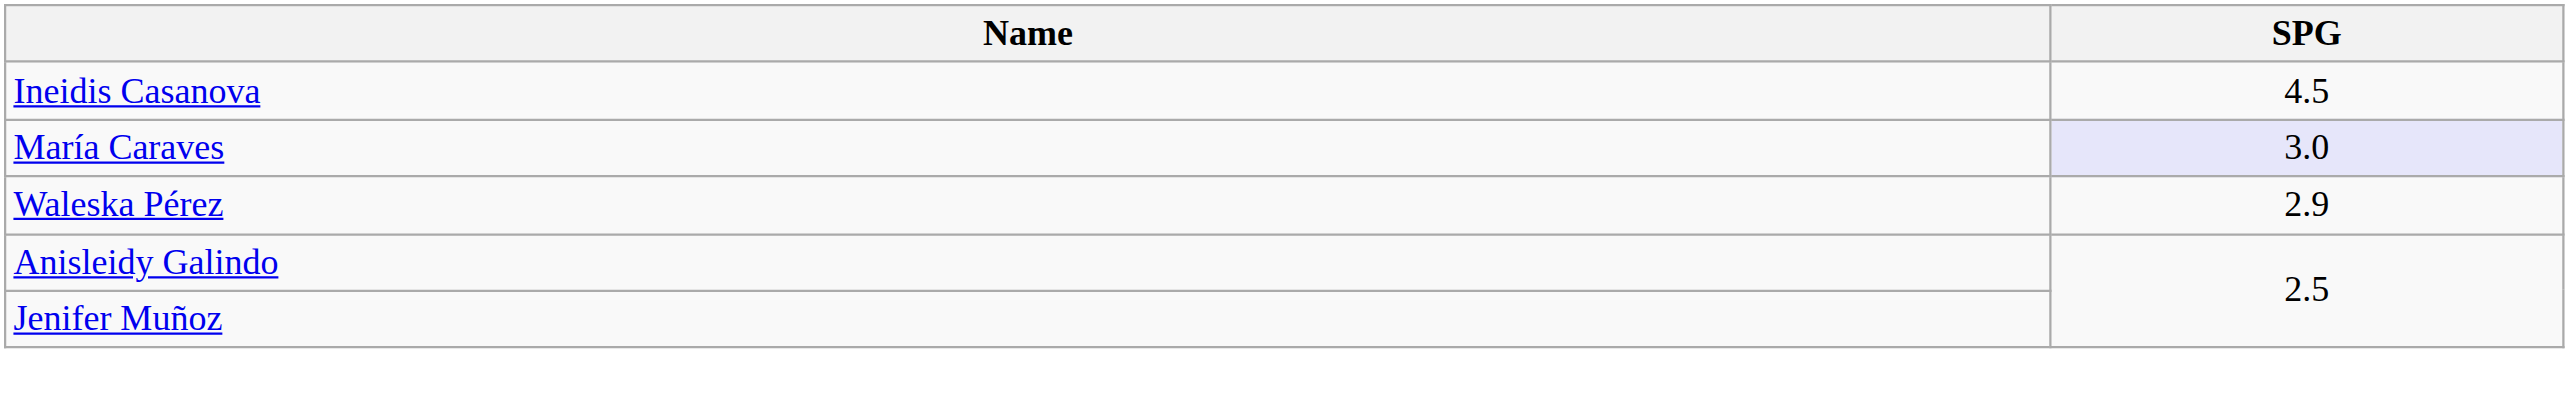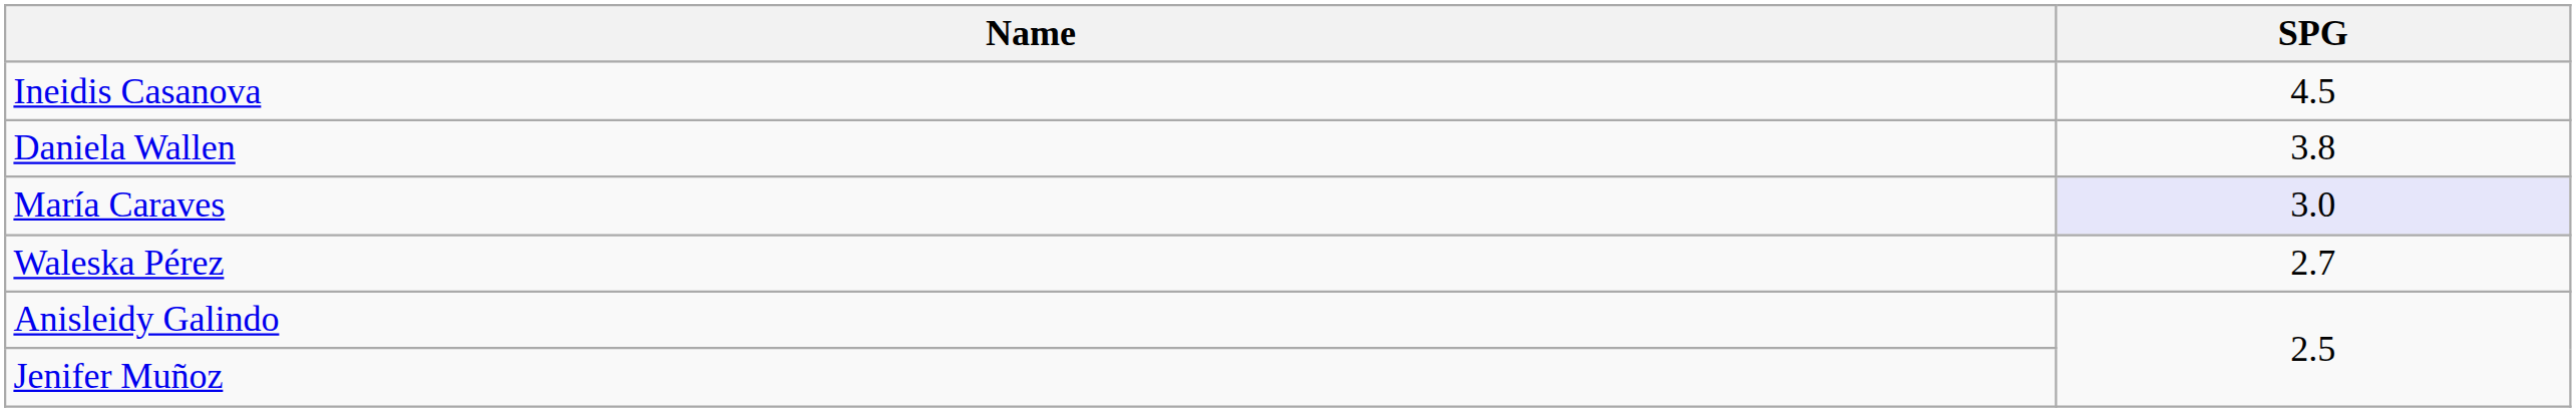+ row: Daniela Wallen | 3.8
Waleska Pérez | SPG: 2.9 -> 2.7
